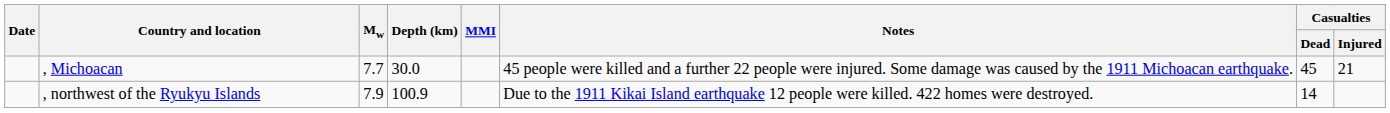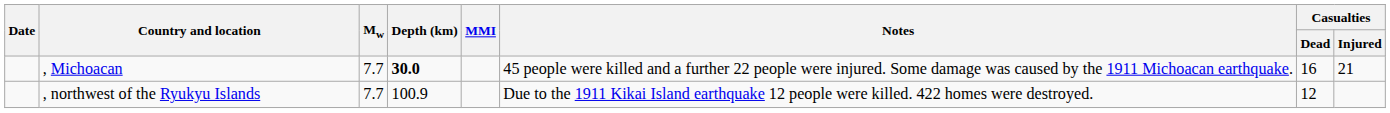, Michoacan | Depth (km): normal -> bold
, Michoacan | Casualties / Dead: 45 -> 16
, northwest of the Ryukyu Islands | Mw: 7.9 -> 7.7
, northwest of the Ryukyu Islands | Casualties / Dead: 14 -> 12
